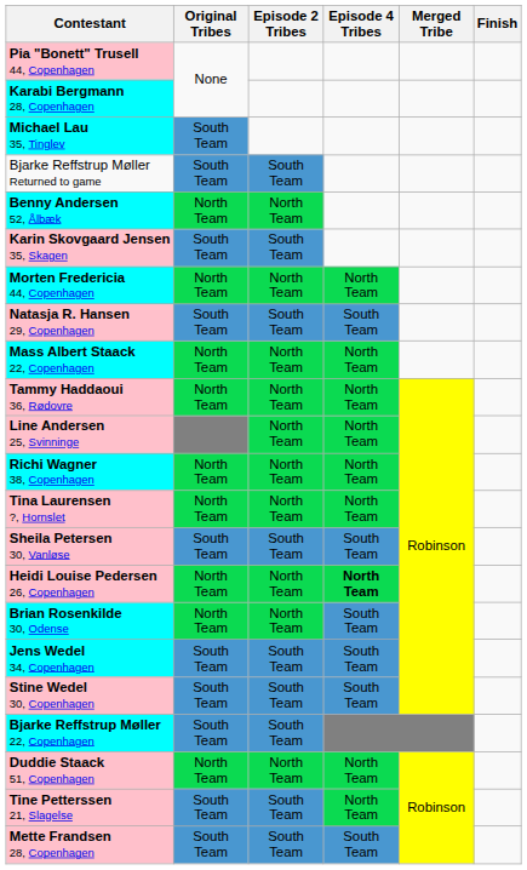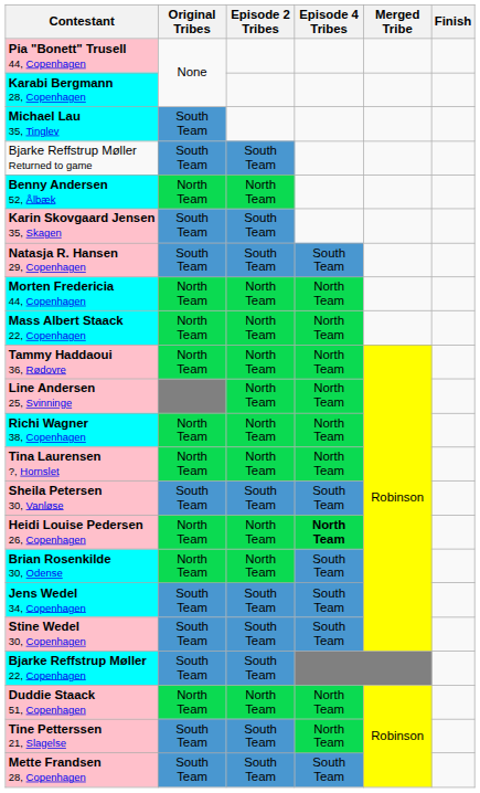rows swapped: Morten Fredericia 44, Copenhagen <-> Natasja R. Hansen 29, Copenhagen
